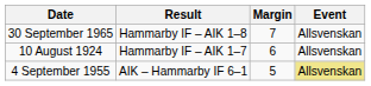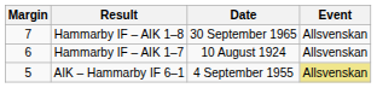columns swapped: Margin <-> Date
